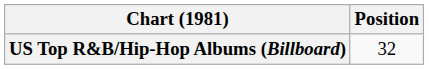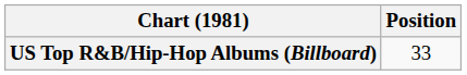US Top R&B/Hip-Hop Albums (Billboard) | Position: 32 -> 33
